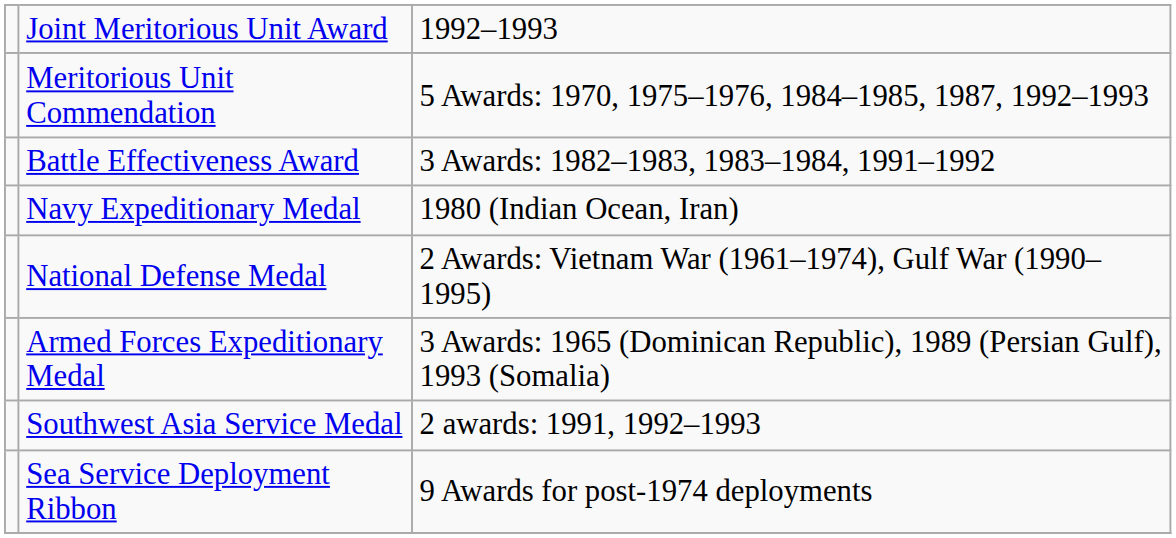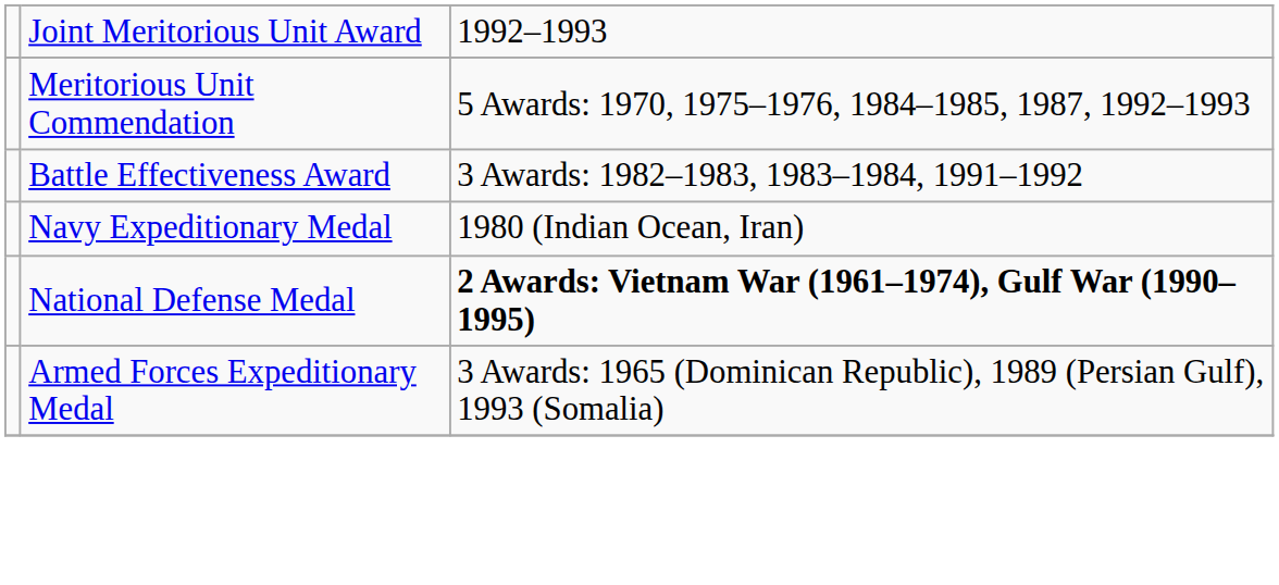National Defense Medal | column 3: normal -> bold
- row: Southwest Asia Service Medal | 2 awards: 1991, 1992–1993
- row: Sea Service Deployment Ribbon | 9 Awards for post-1974 deployments
